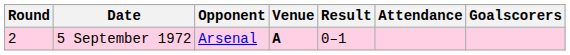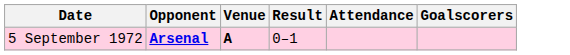- column: Round | 2
5 September 1972 | Opponent: normal -> bold
